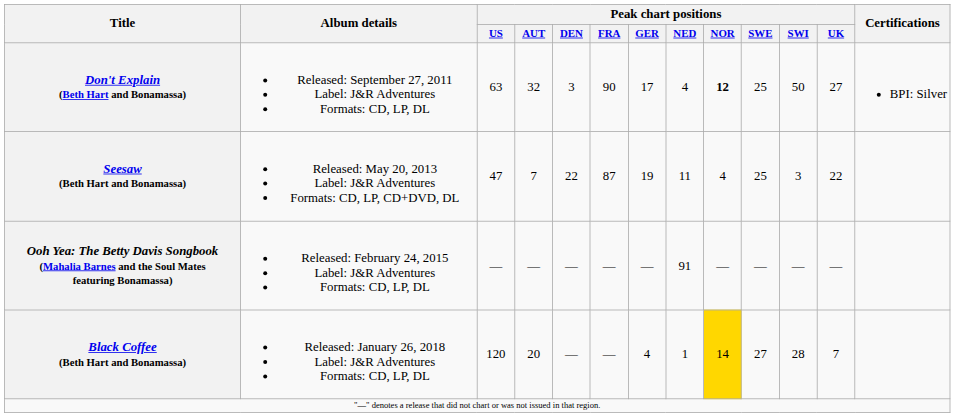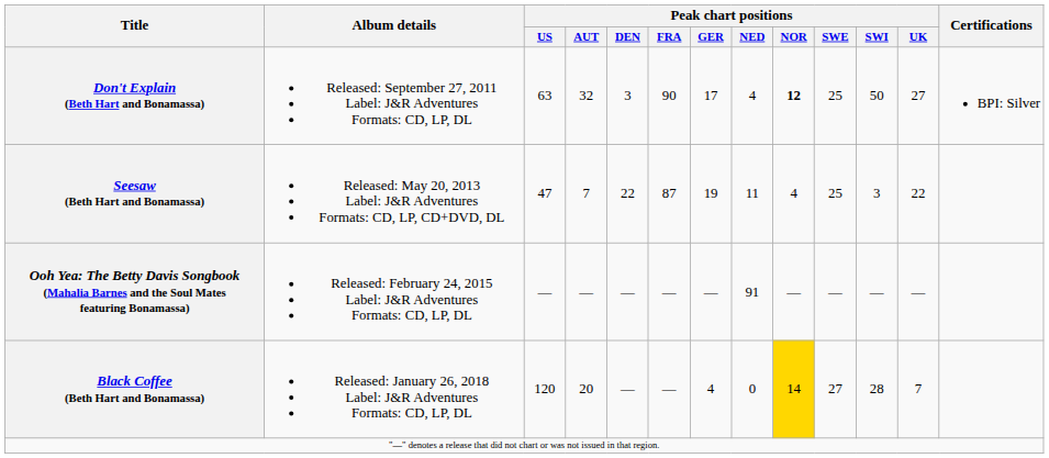Black Coffee (Beth Hart and Bonamassa) | Peak chart positions / NED: 1 -> 0
